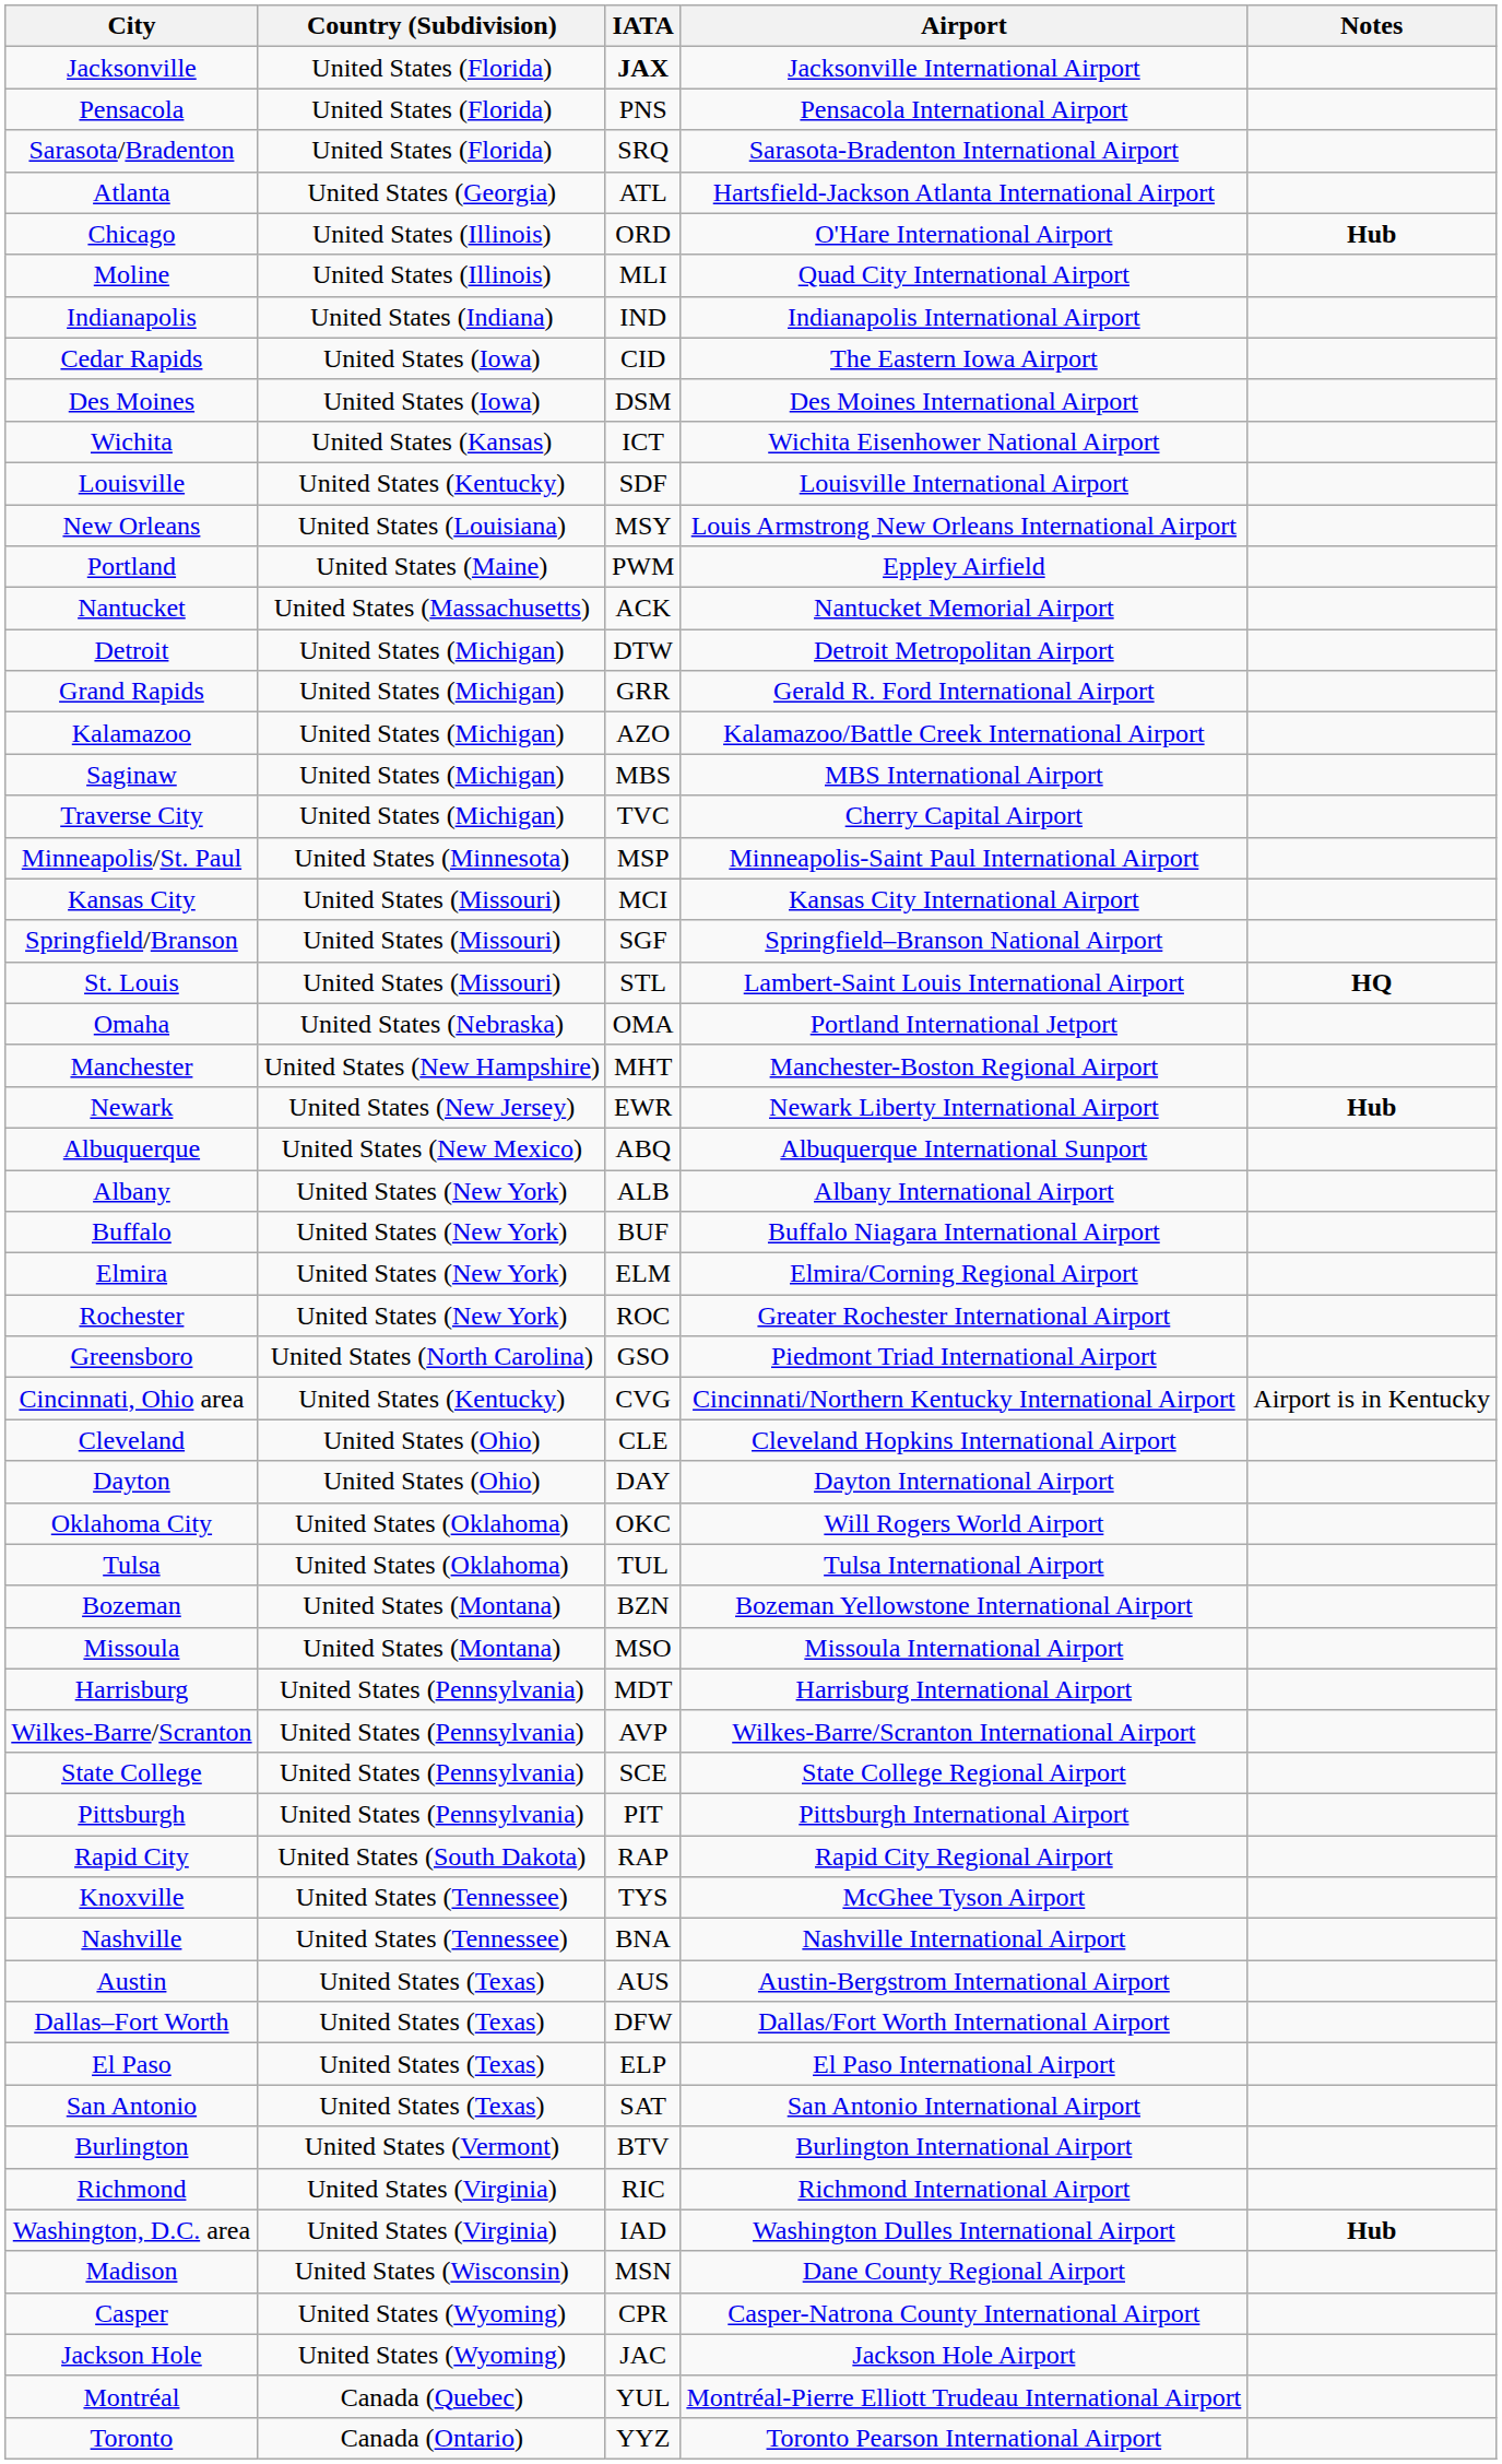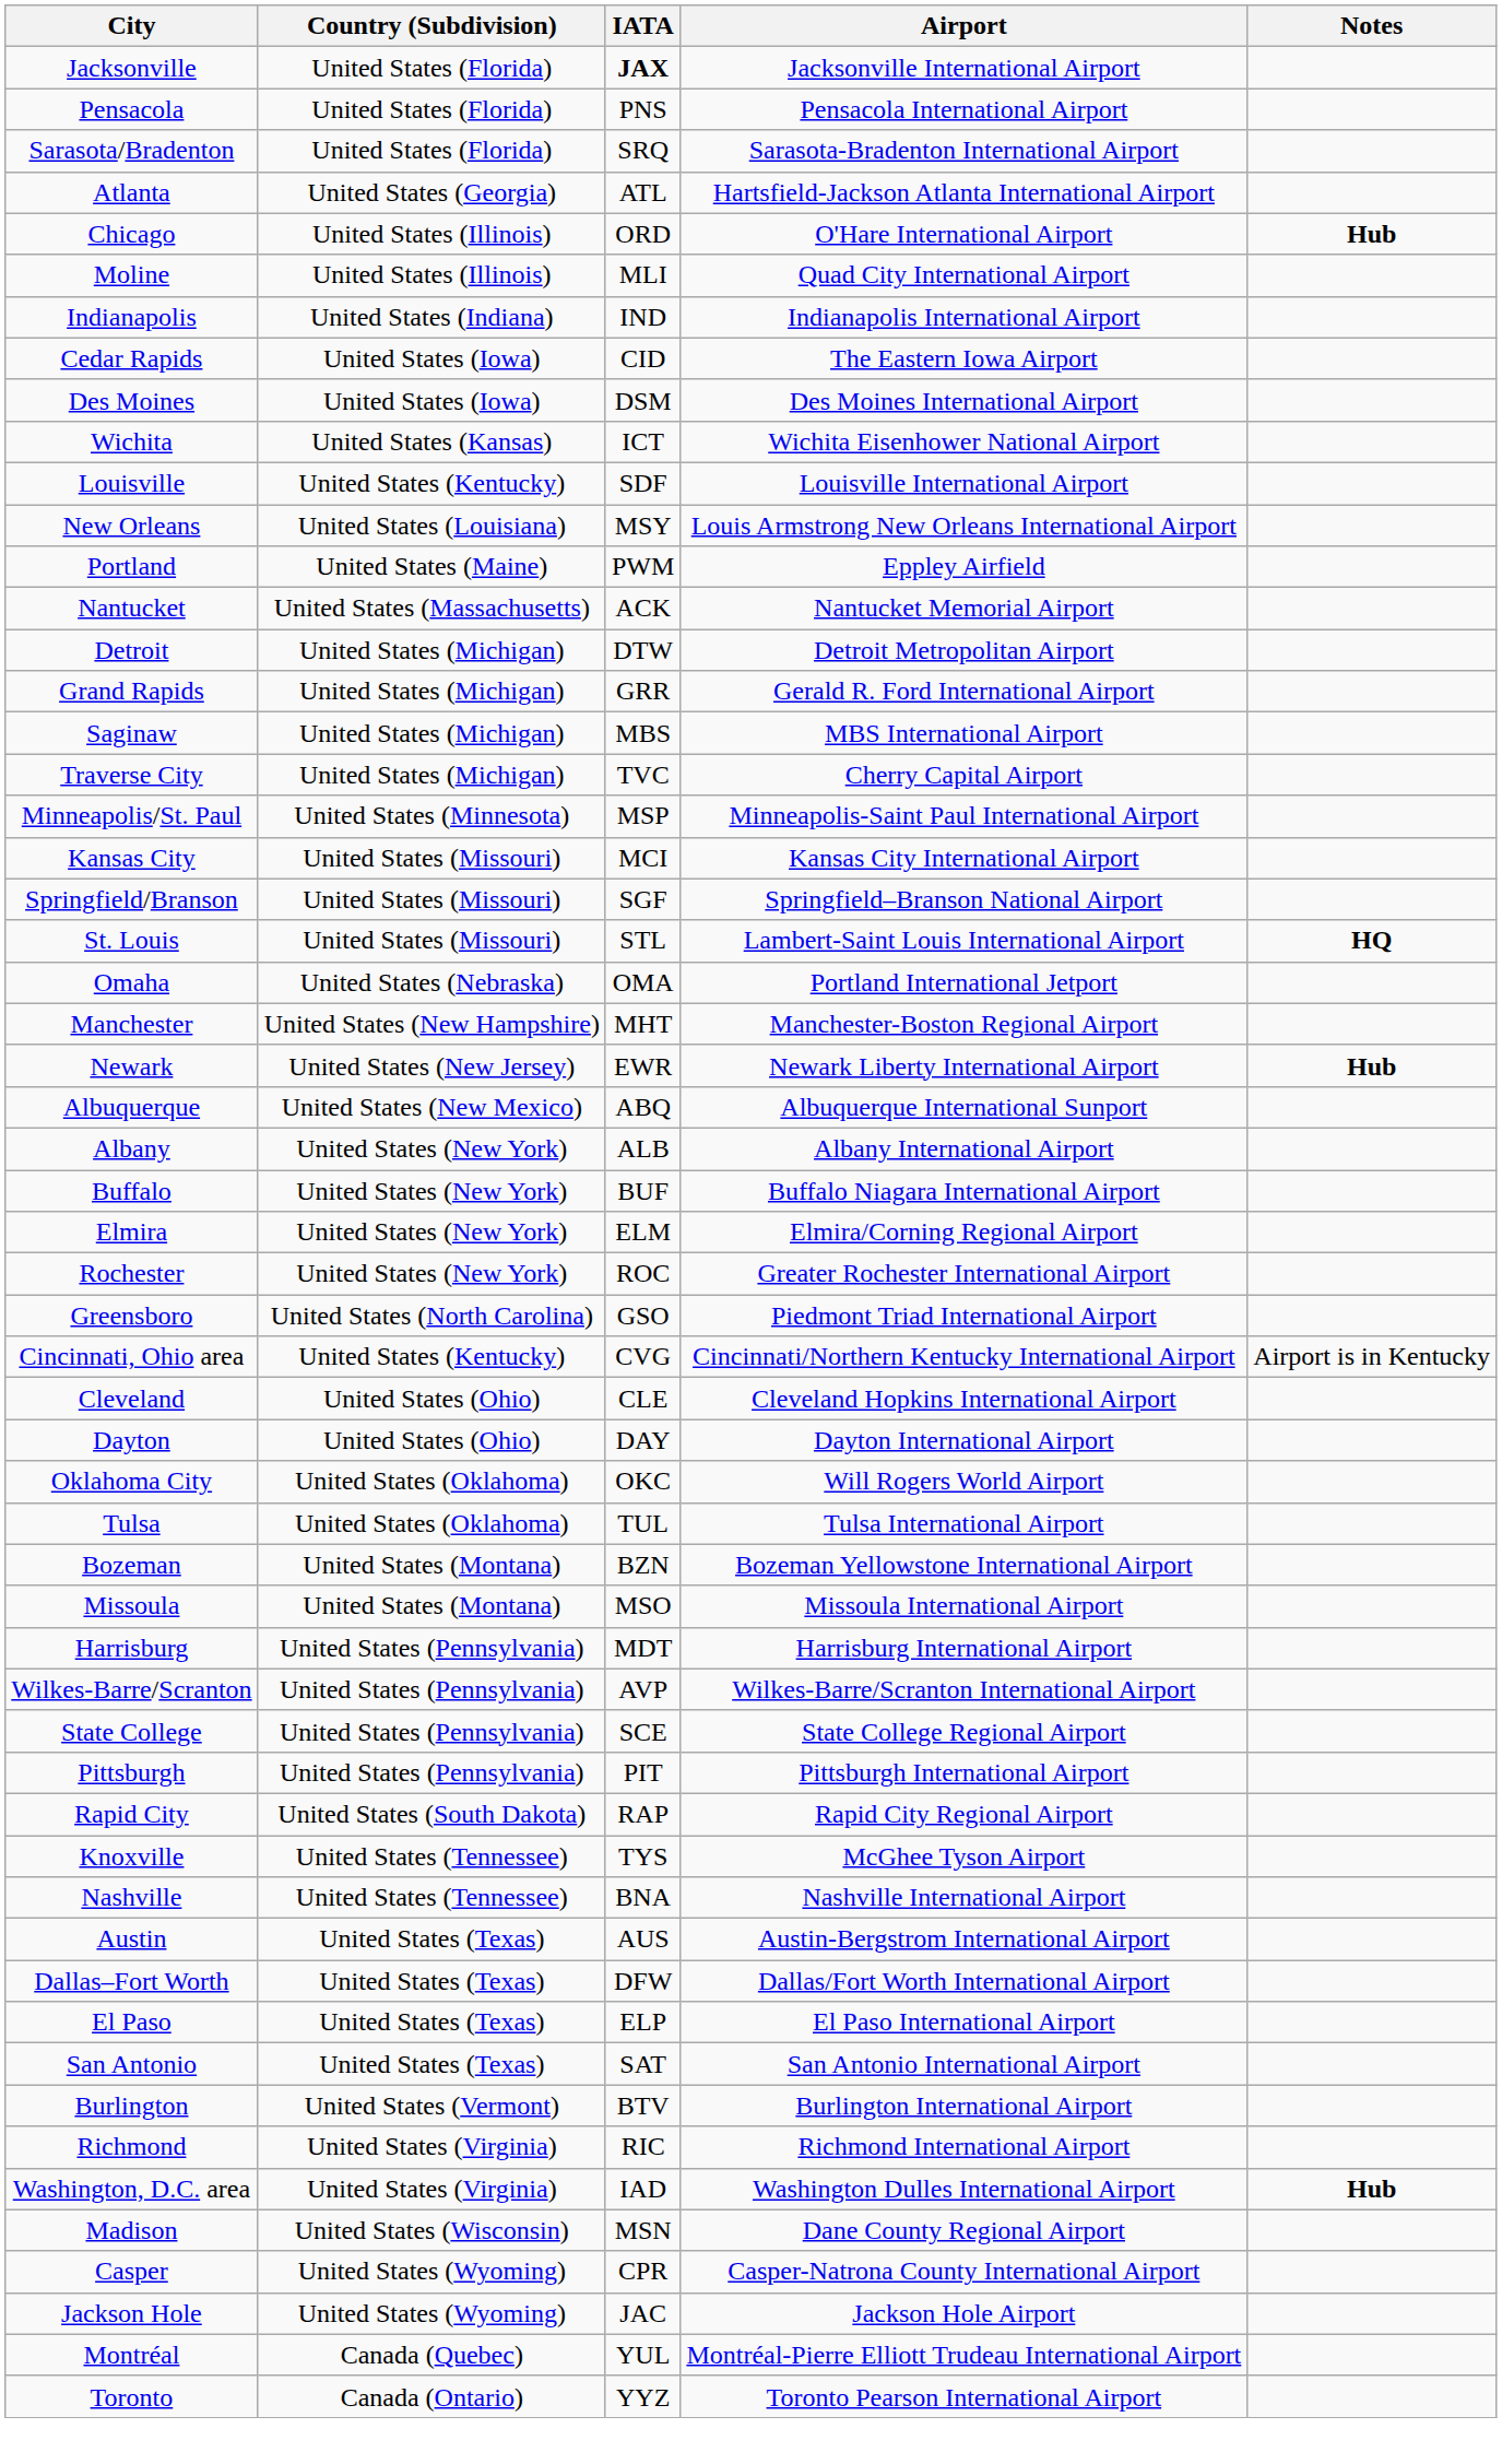- row: Kalamazoo | United States (Michigan) | AZO | Kalamazoo/Battle Creek International Airport
